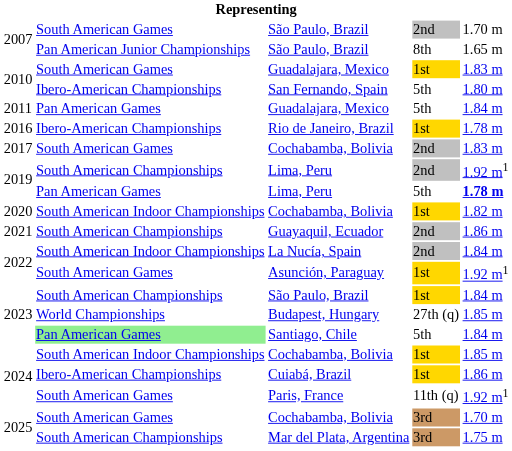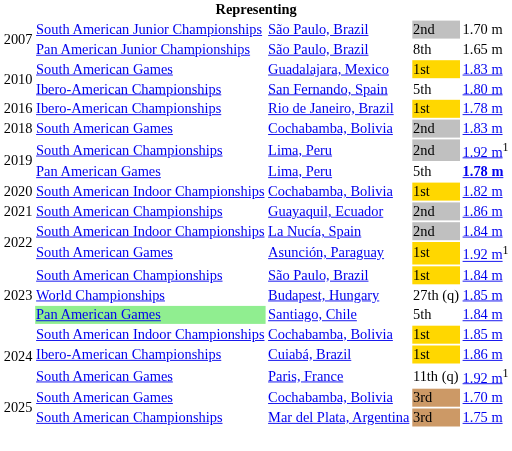São Paulo, Brazil / 2nd | column 2: South American Games -> South American Junior Championships
- row: 2011 | Pan American Games | Guadalajara, Mexico | 5th | 1.84 m
Cochabamba, Bolivia / 2nd | column 1: 2017 -> 2018
